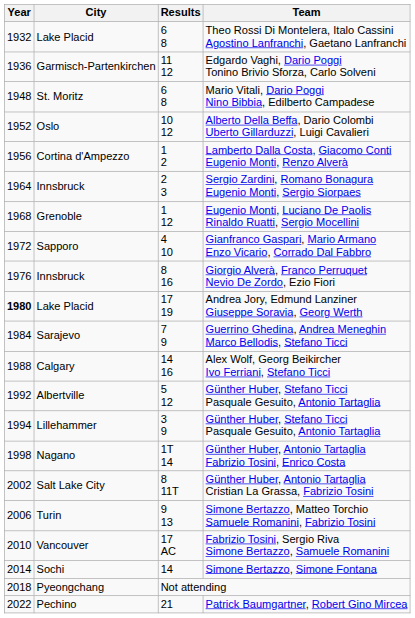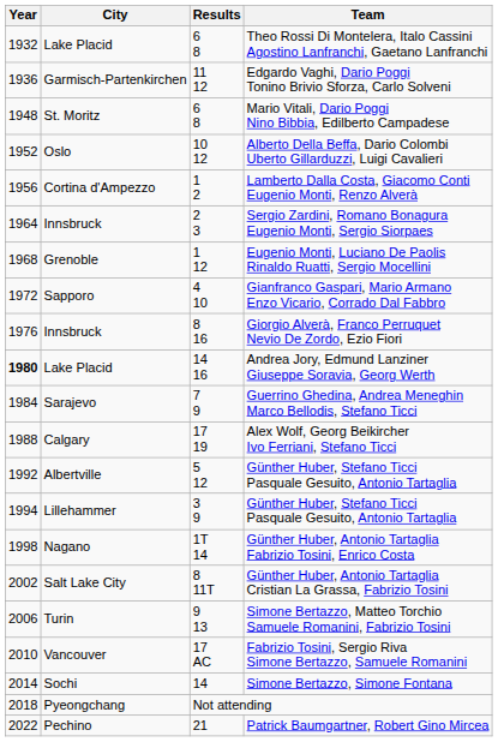Andrea Jory, Edmund Lanziner Giuseppe Soravia, Georg Werth | Results: 17 19 -> 14 16
Alex Wolf, Georg Beikircher Ivo Ferriani, Stefano Ticci | Results: 14 16 -> 17 19
